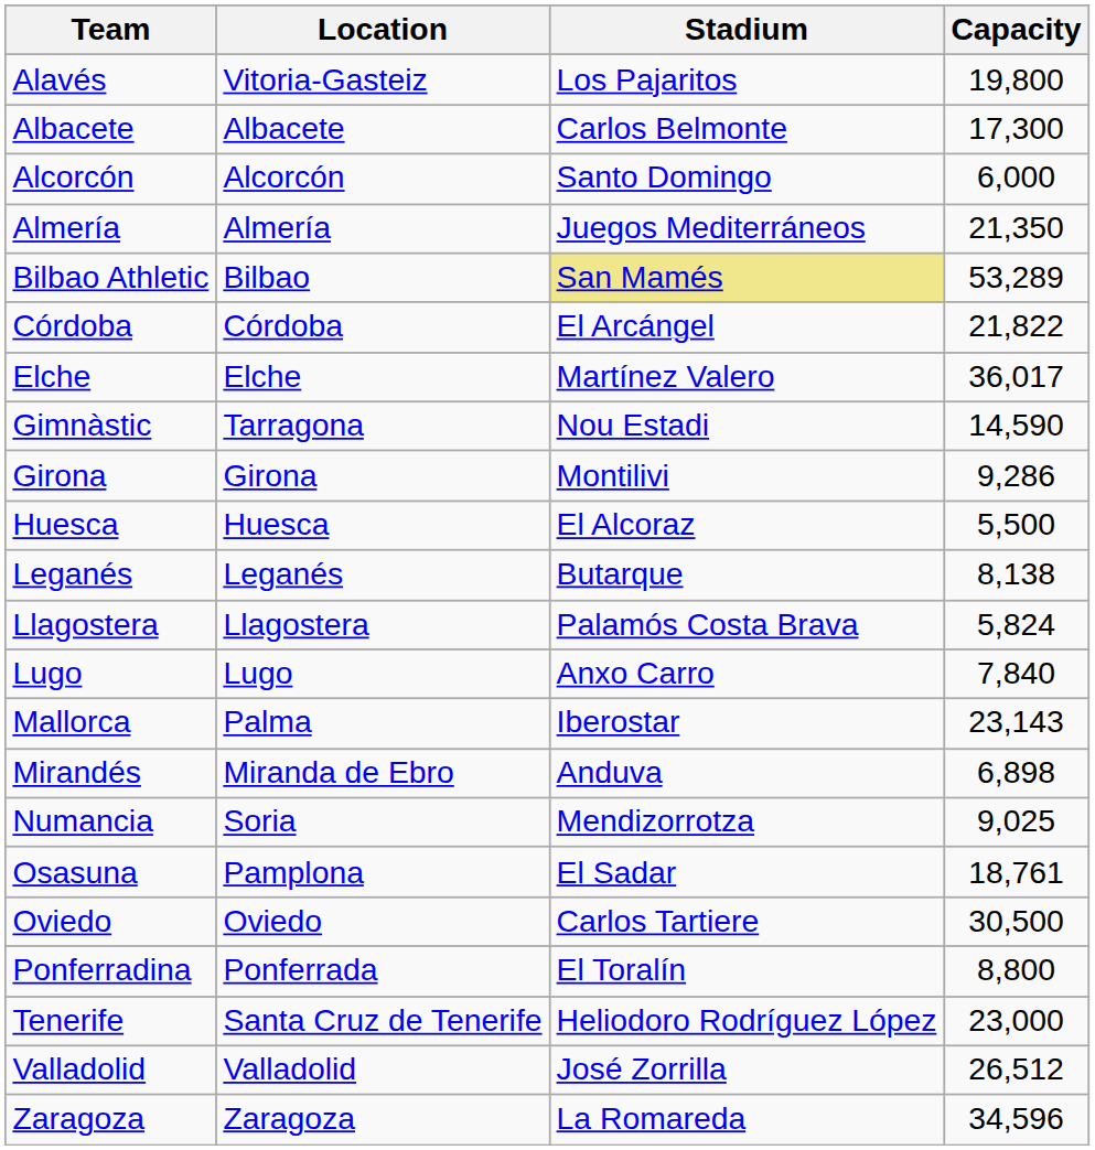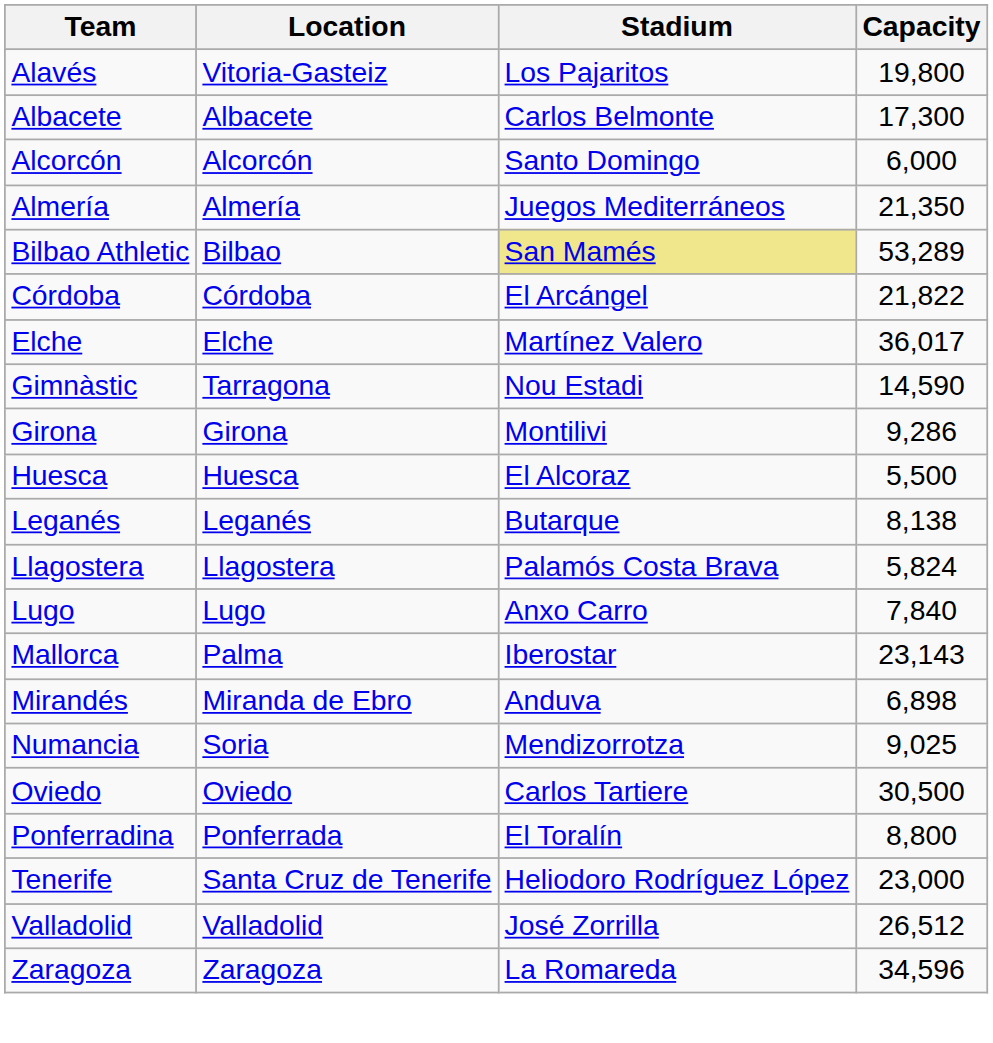- row: Osasuna | Pamplona | El Sadar | 18,761
